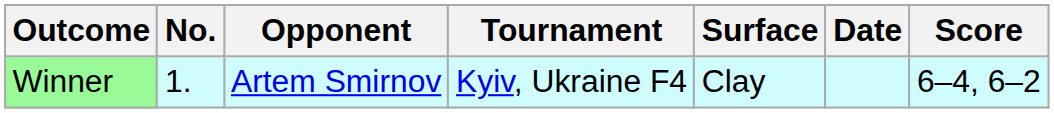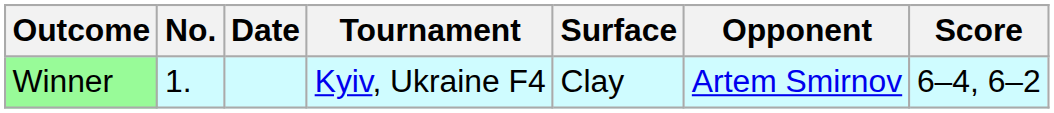columns swapped: Date <-> Opponent
